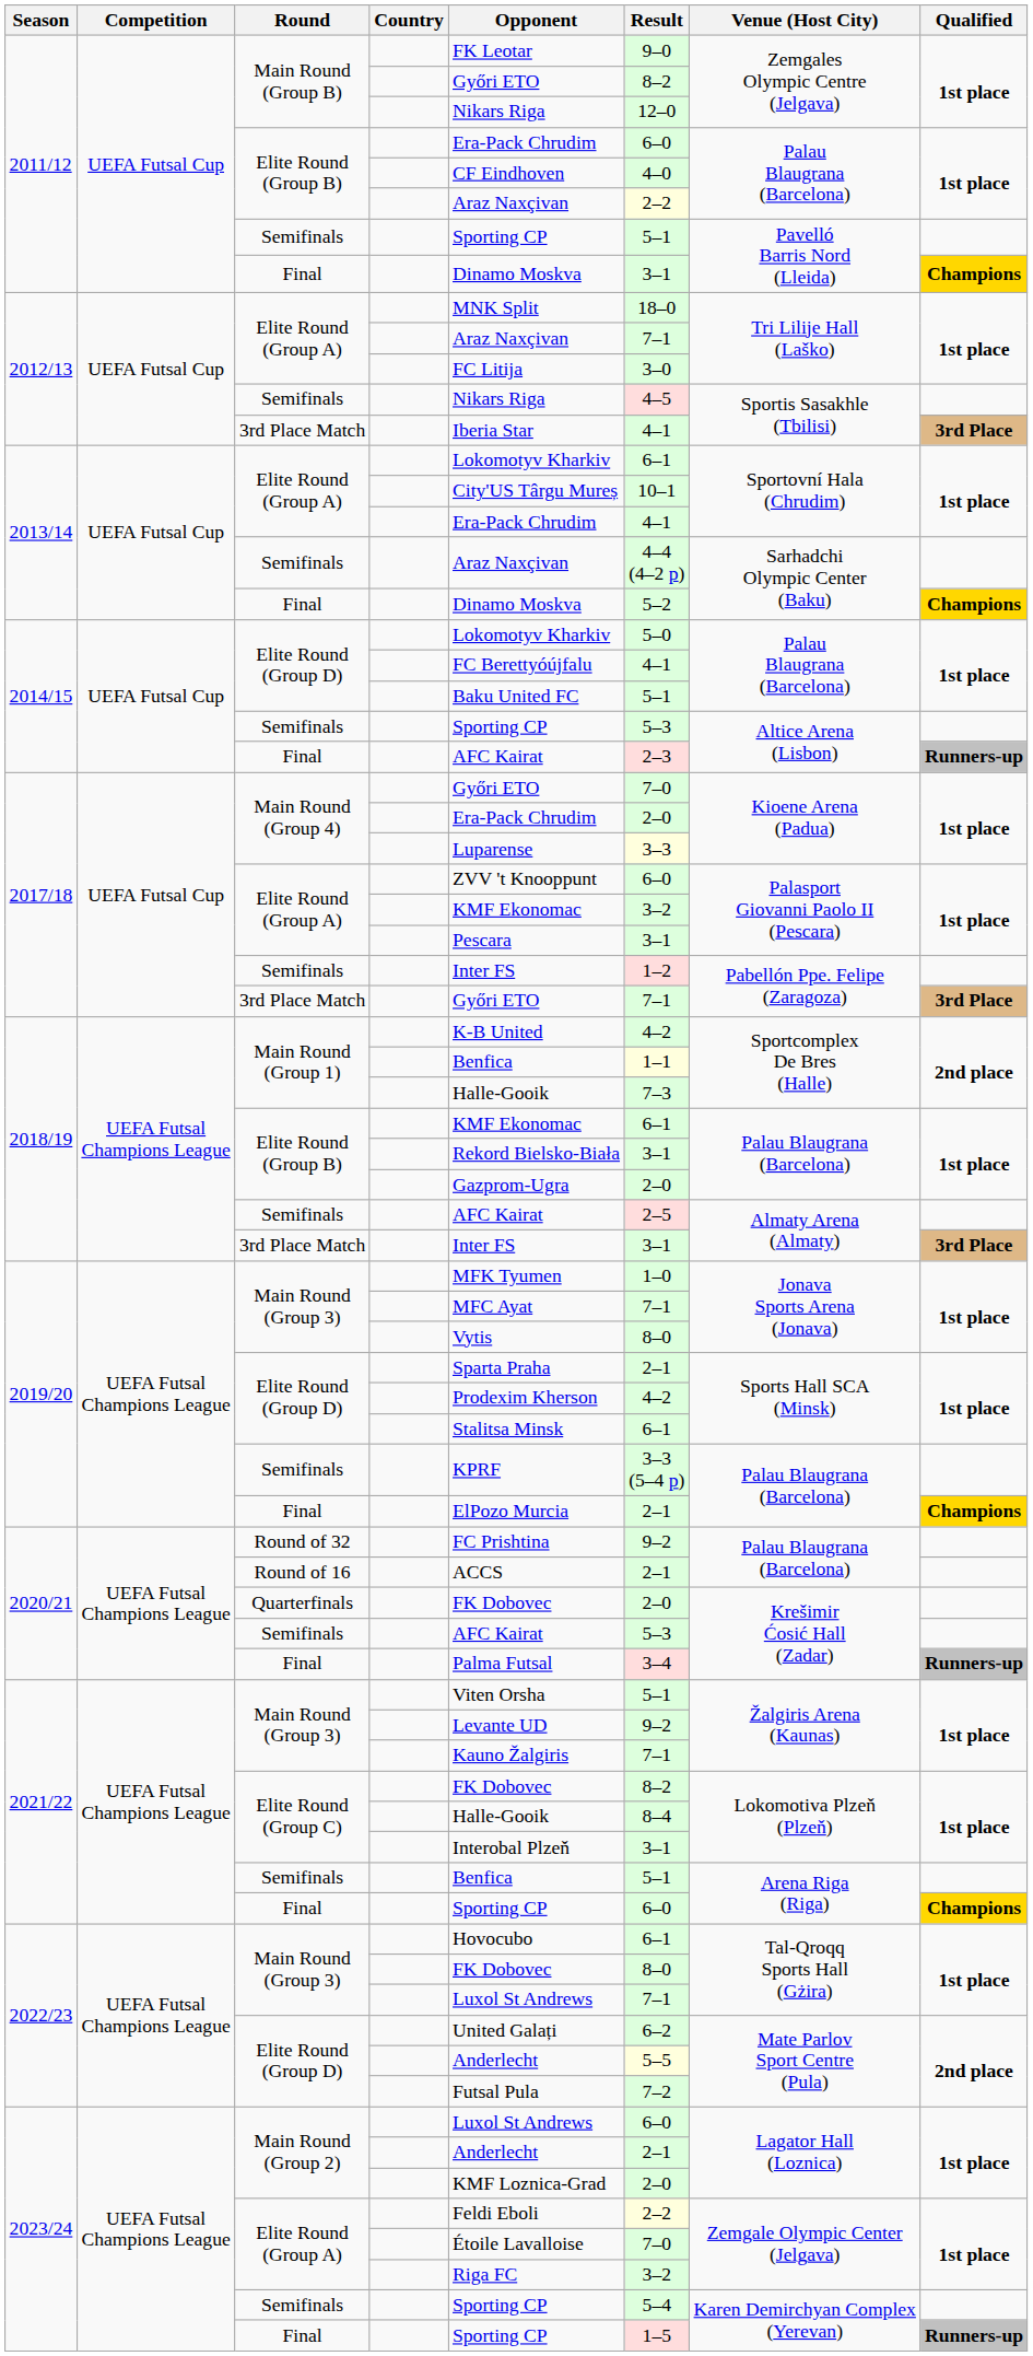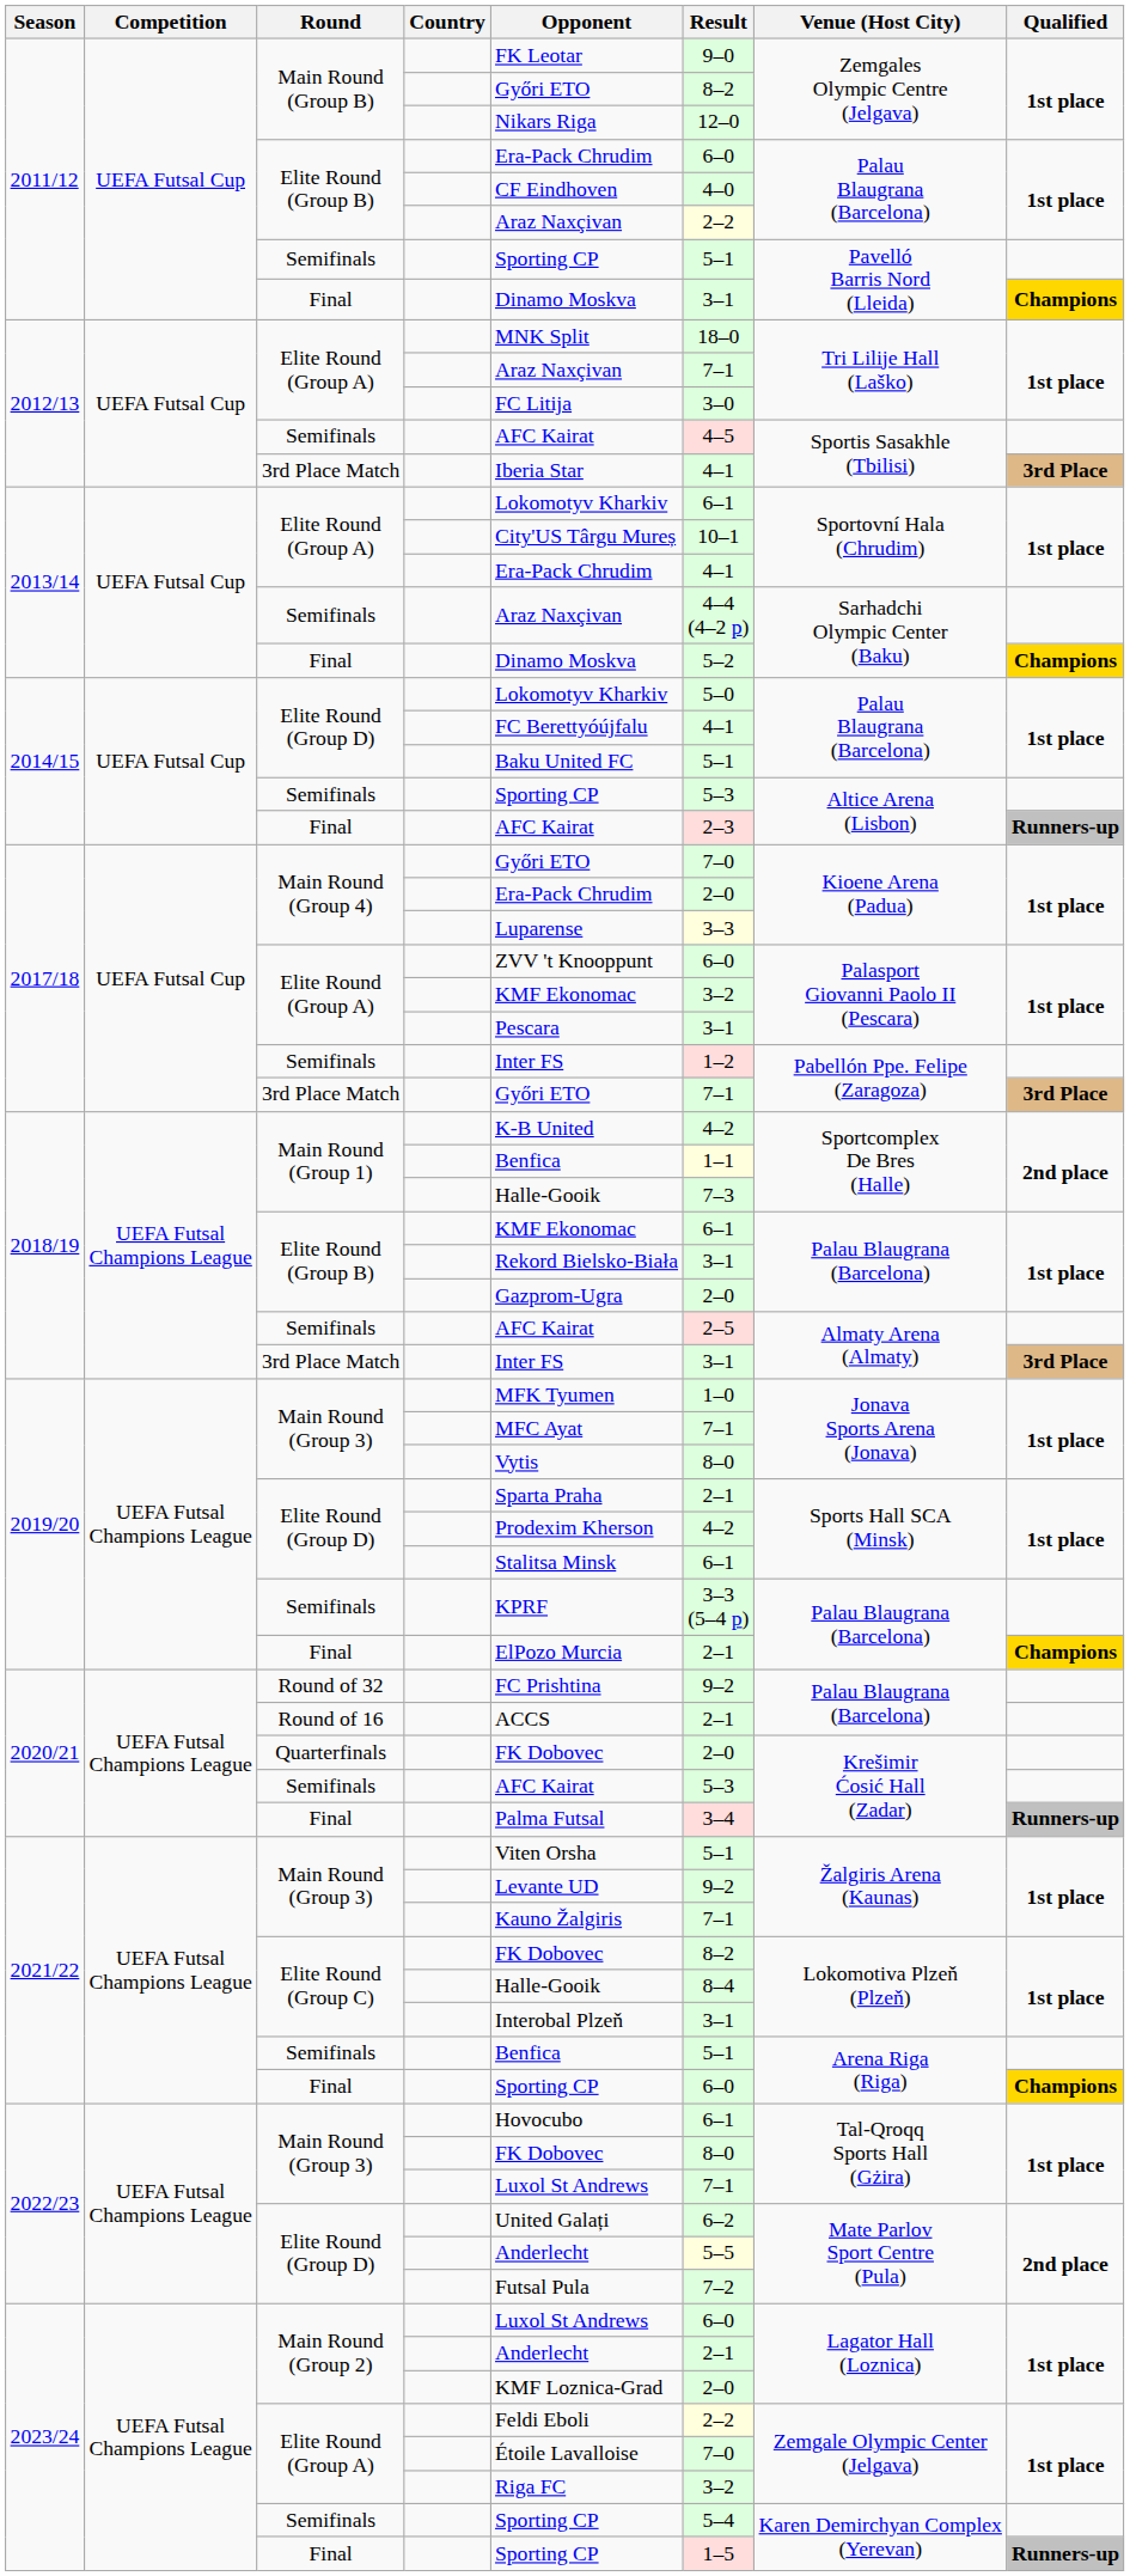2012/13 / Semifinals | Opponent: Nikars Riga -> AFC Kairat
